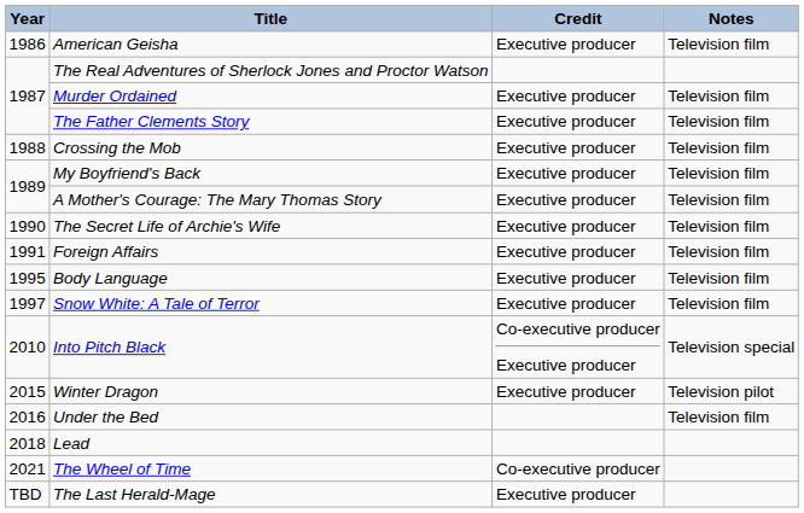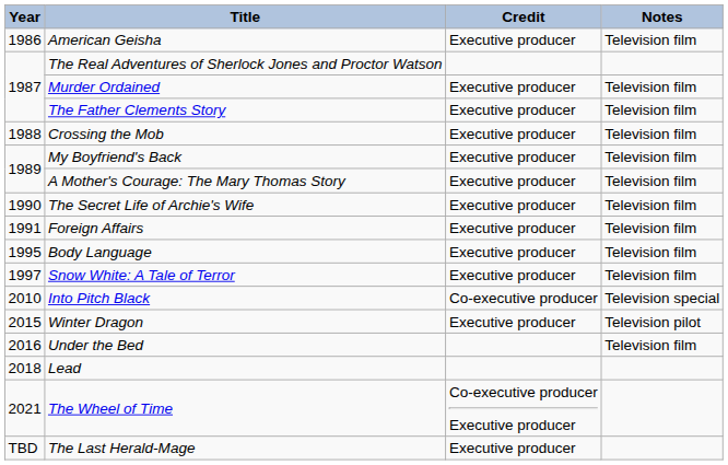Into Pitch Black | Credit: Co-executive producer Executive producer -> Co-executive producer
The Wheel of Time | Credit: Co-executive producer -> Co-executive producer Executive producer
